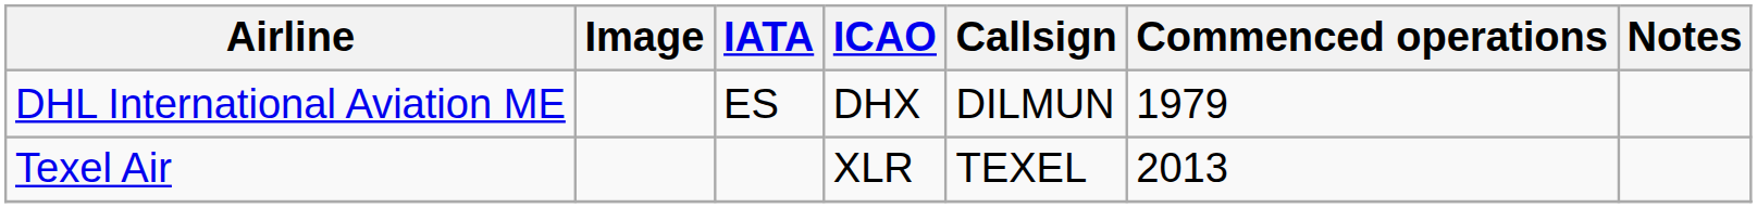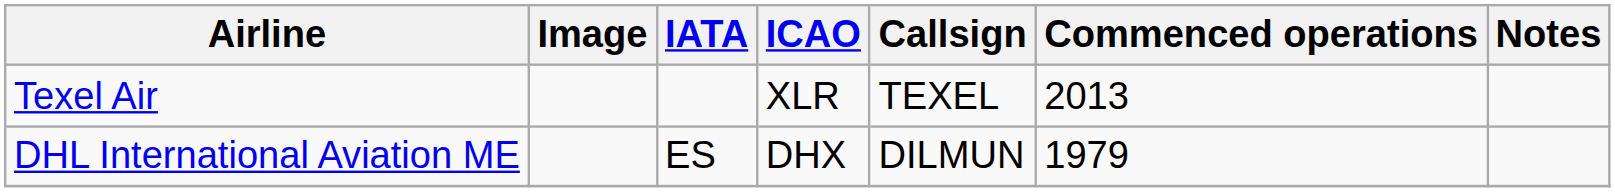rows swapped: DHL International Aviation ME <-> Texel Air
